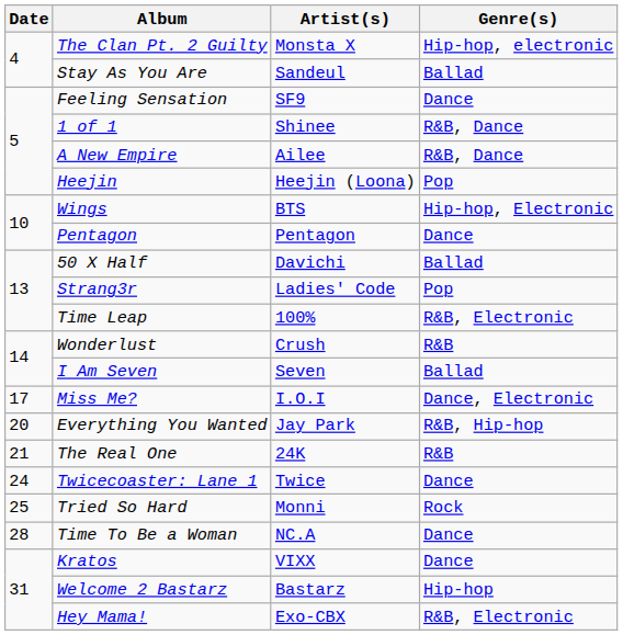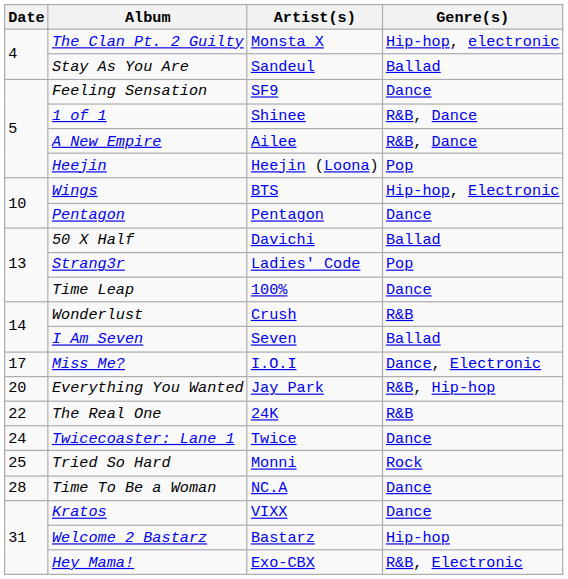Time Leap | Genre(s): R&B, Electronic -> Dance
The Real One | Date: 21 -> 22
